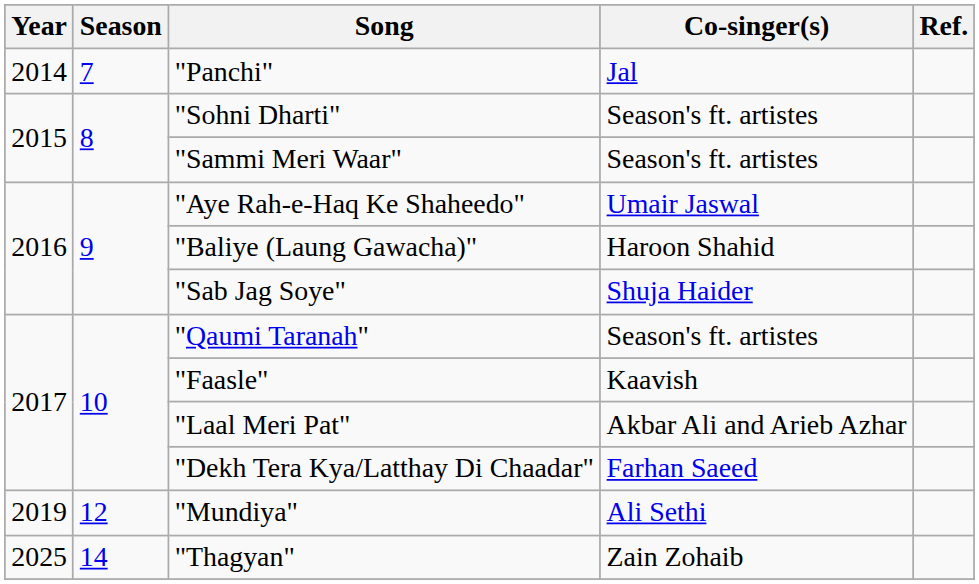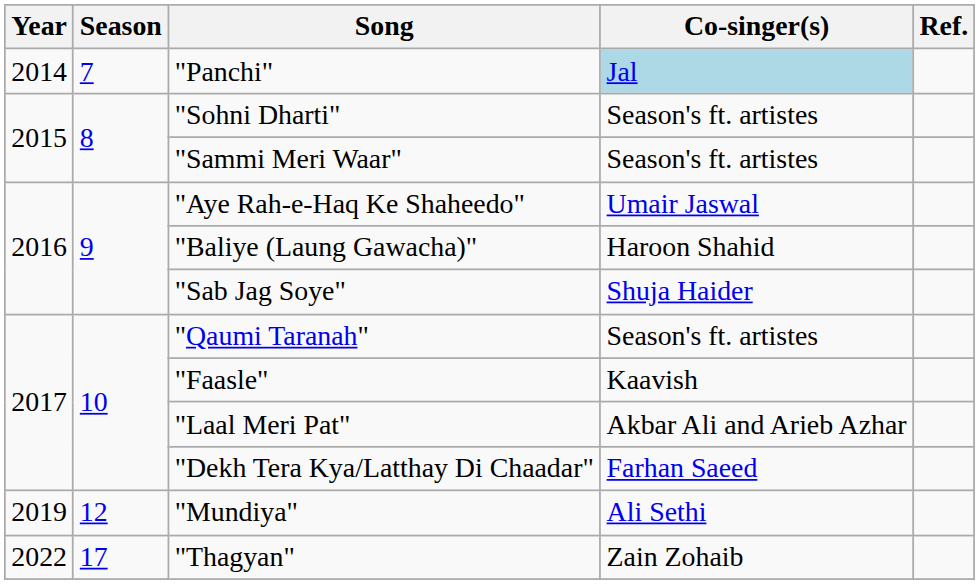"Panchi" | Co-singer(s): no background -> lightblue background
"Thagyan" | Year: 2025 -> 2022
"Thagyan" | Season: 14 -> 17
